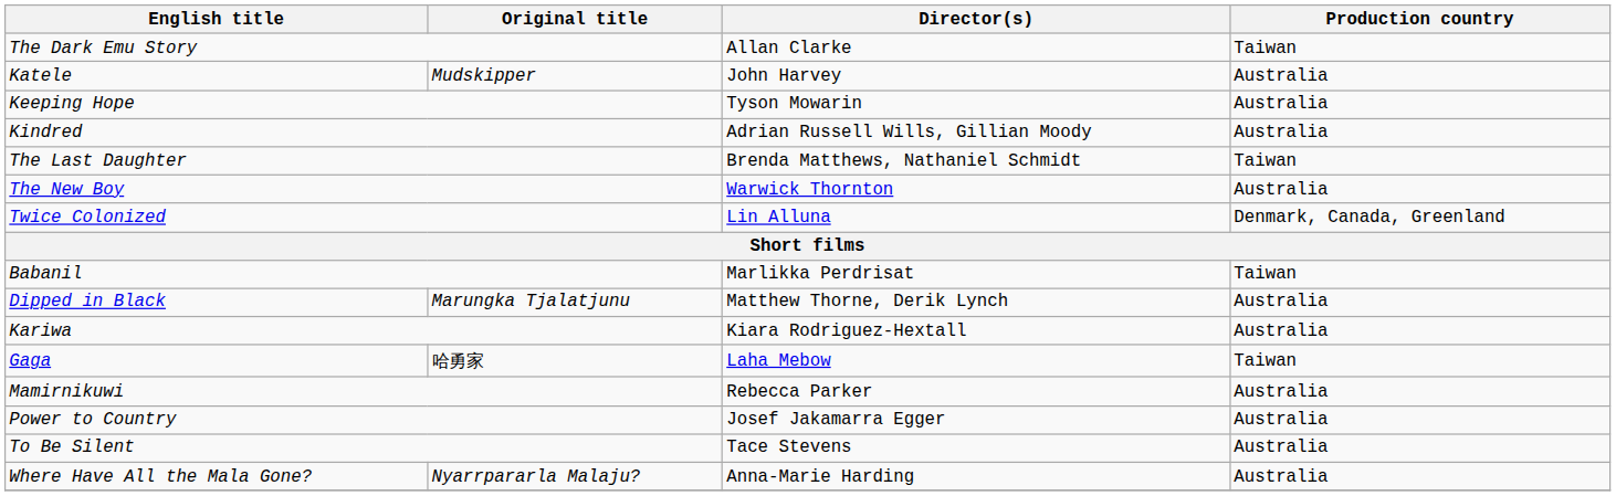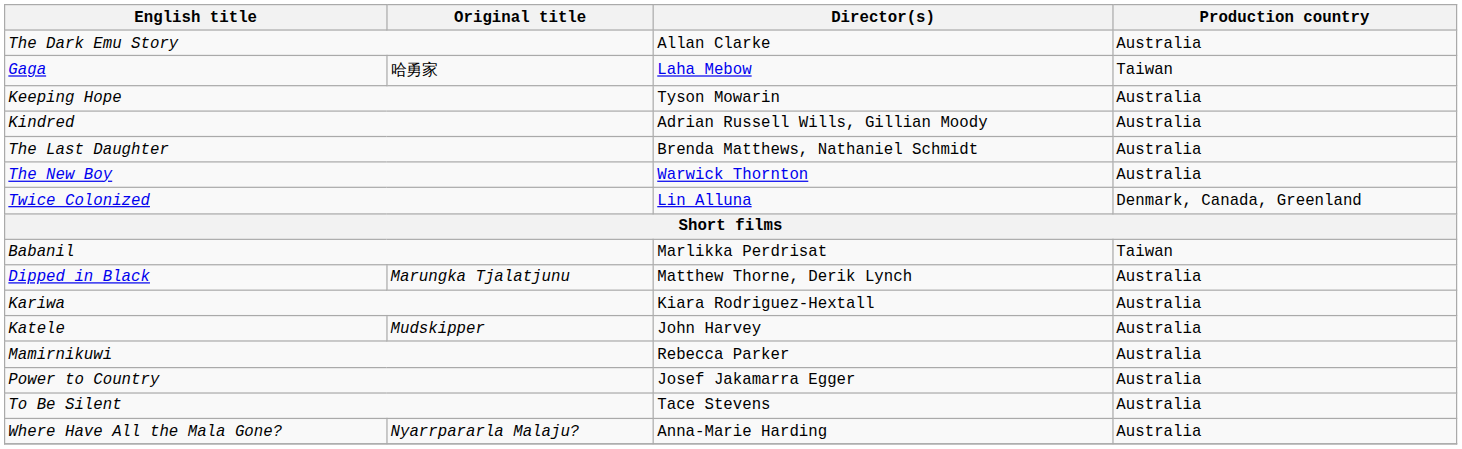The Dark Emu Story | Production country: Taiwan -> Australia
rows swapped: Gaga <-> Katele
The Last Daughter | Production country: Taiwan -> Australia
